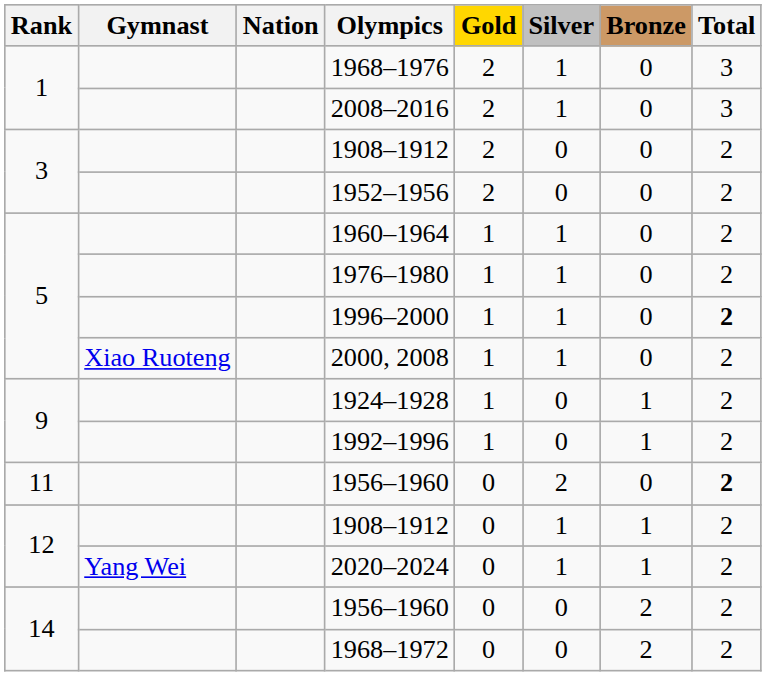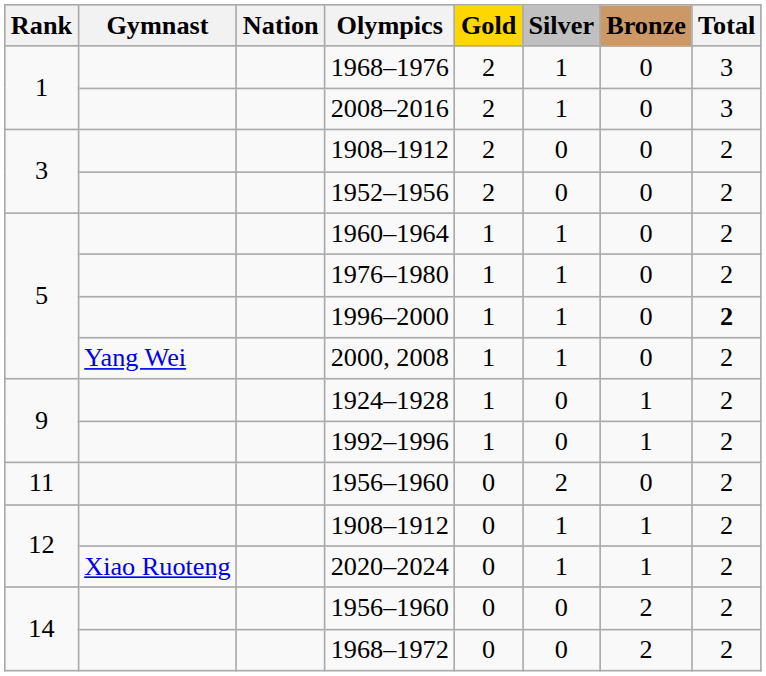2000, 2008 | Gymnast: Xiao Ruoteng -> Yang Wei
11 / 1956–1960 | Total: bold -> normal
2020–2024 | Gymnast: Yang Wei -> Xiao Ruoteng
